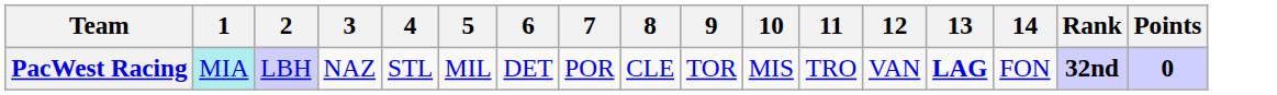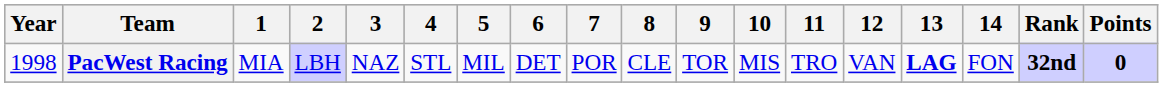+ column: Year | 1998
PacWest Racing | 1: paleturquoise background -> no background
